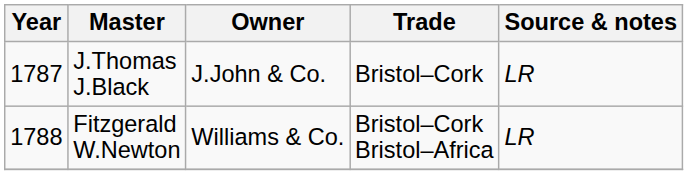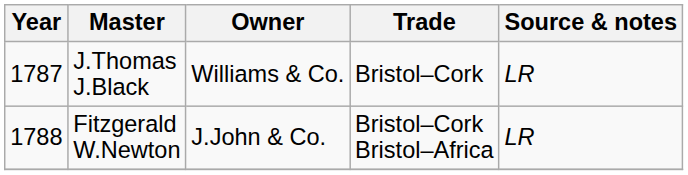J.Thomas J.Black | Owner: J.John & Co. -> Williams & Co.
Fitzgerald W.Newton | Owner: Williams & Co. -> J.John & Co.
